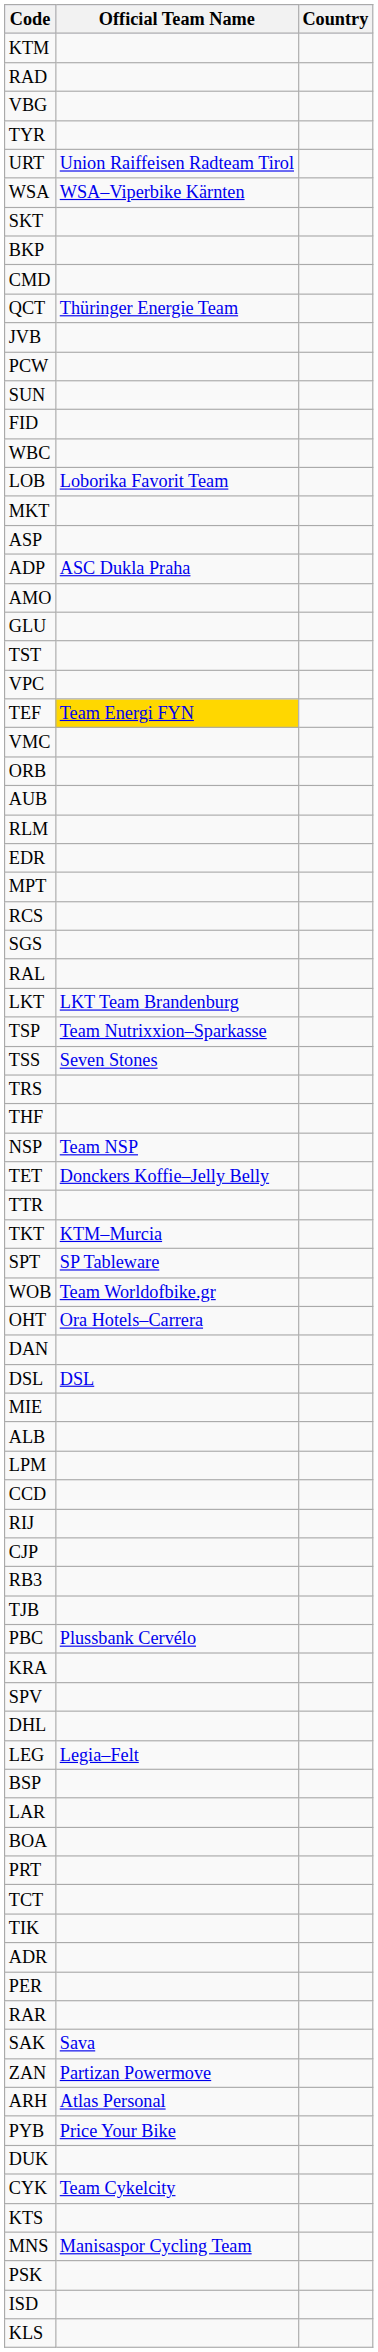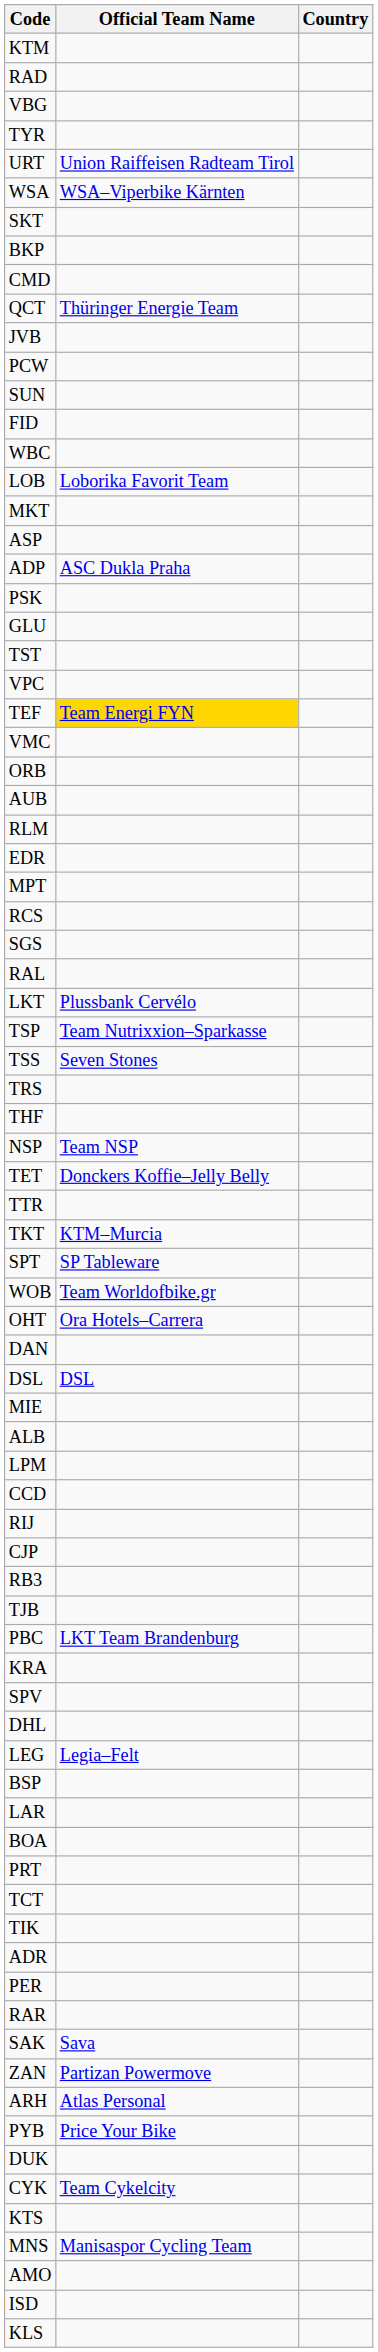rows swapped: PSK <-> AMO
LKT | Official Team Name: LKT Team Brandenburg -> Plussbank Cervélo
PBC | Official Team Name: Plussbank Cervélo -> LKT Team Brandenburg
